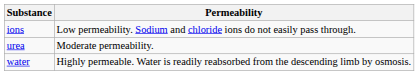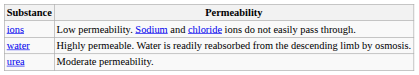rows swapped: urea <-> water
